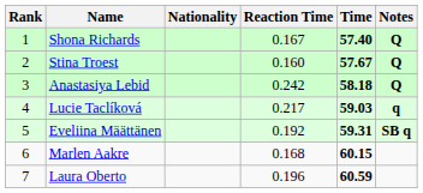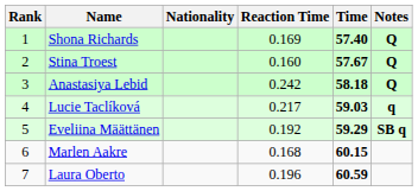Shona Richards | Reaction Time: 0.167 -> 0.169
Eveliina Määttänen | Time: 59.31 -> 59.29
